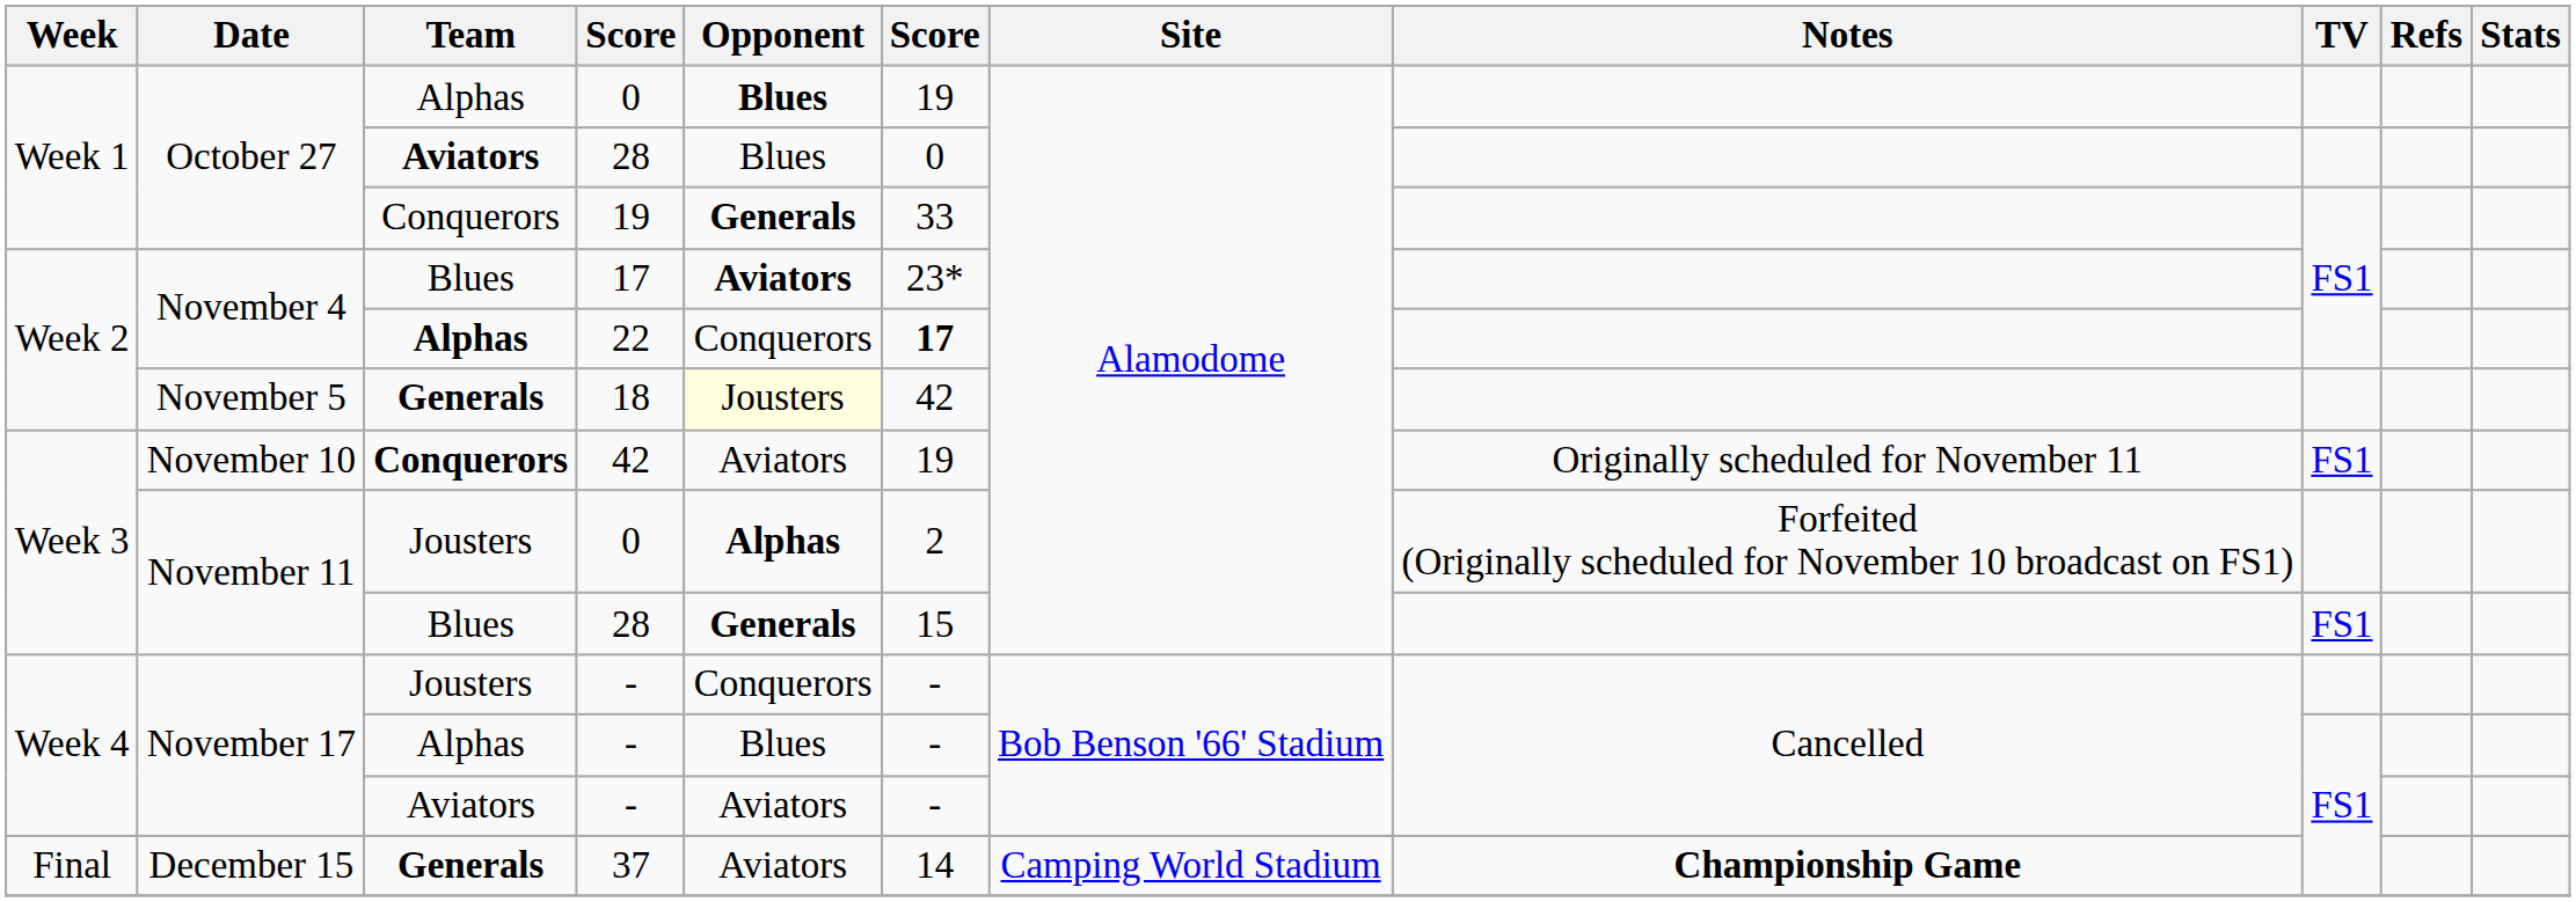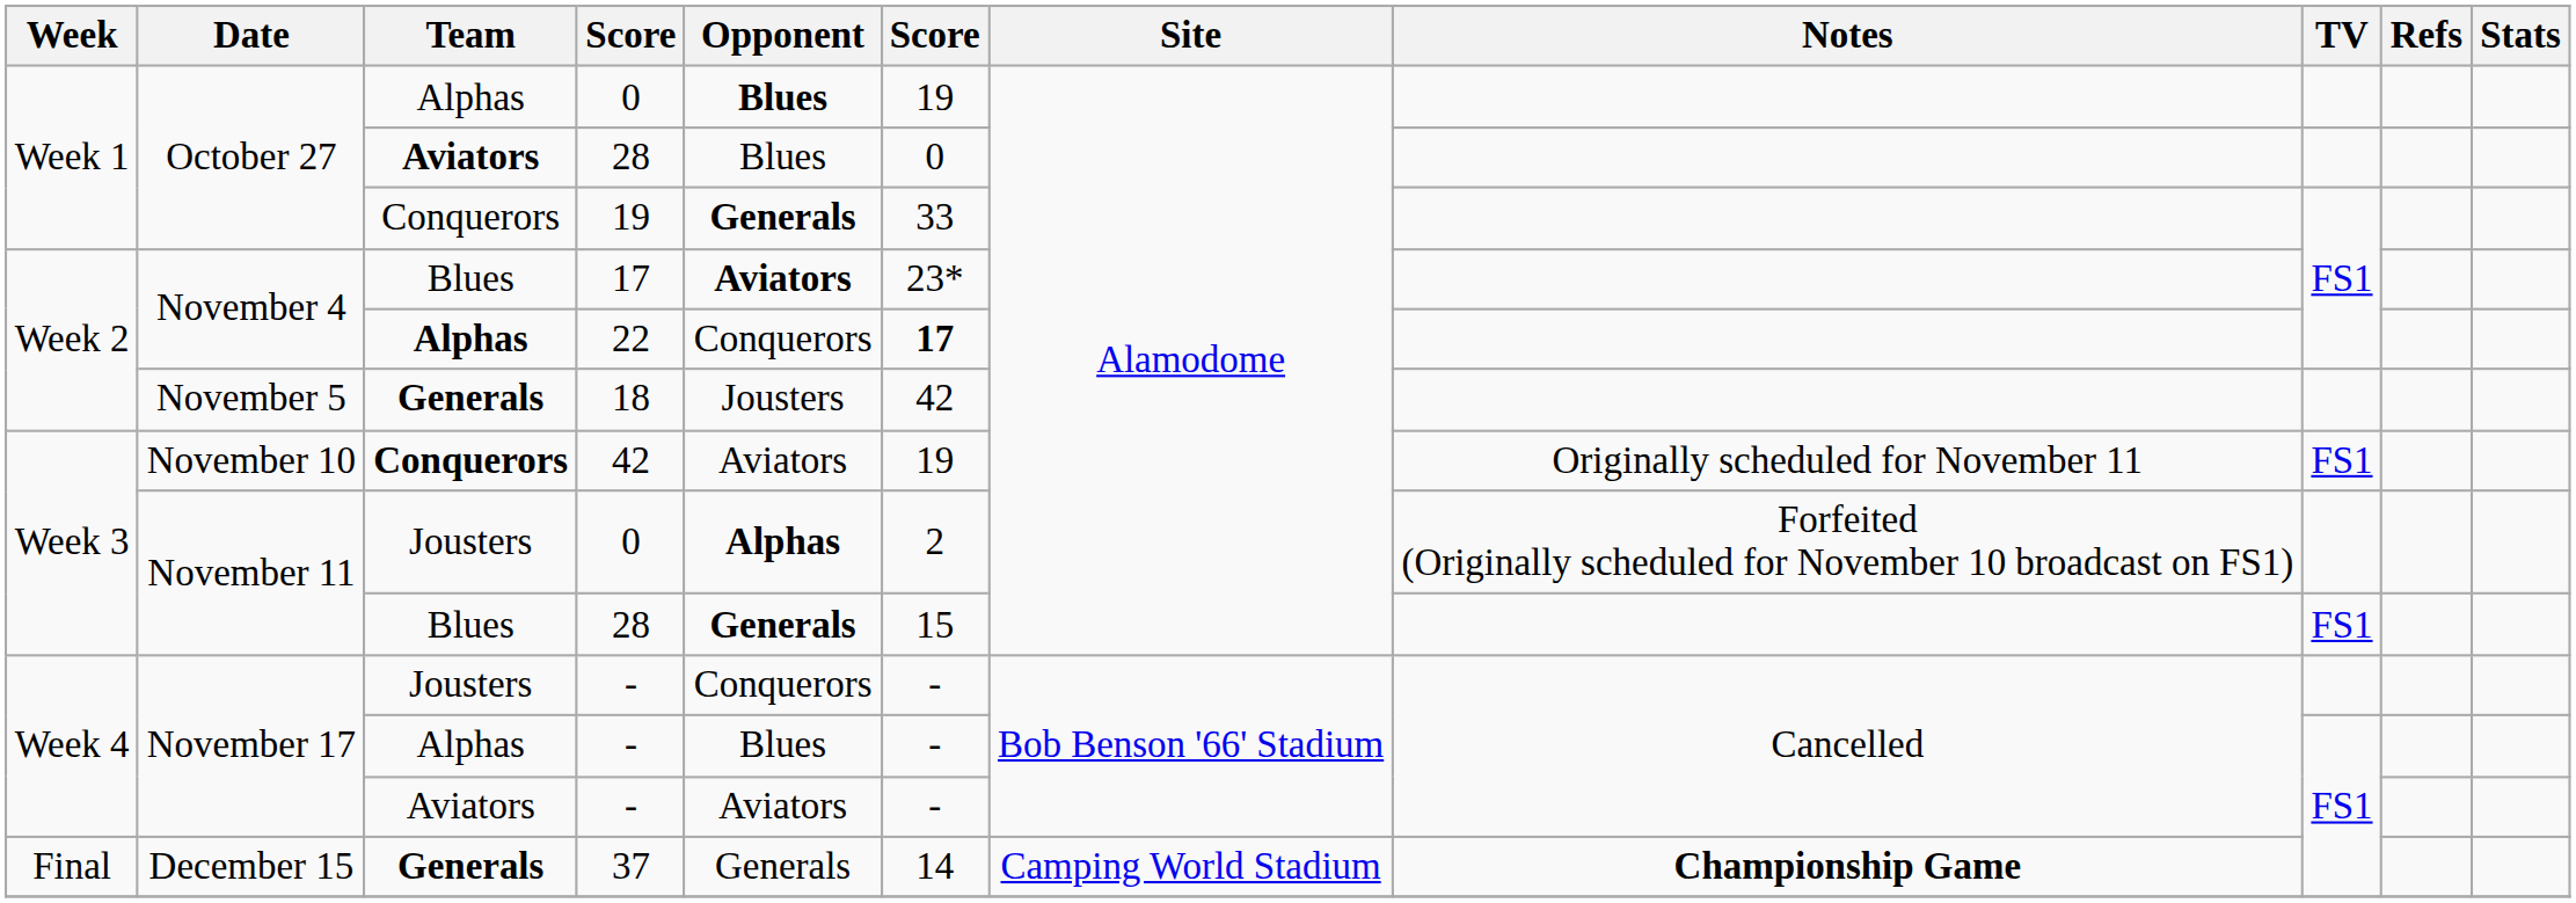18 | Opponent: lightyellow background -> no background
37 | Opponent: Aviators -> Generals
